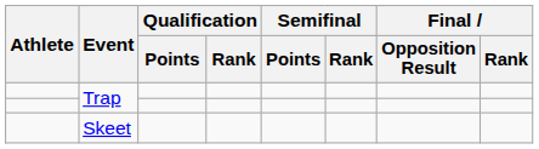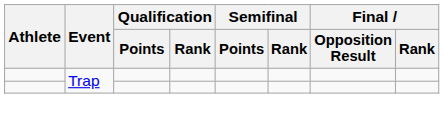- row: Skeet
